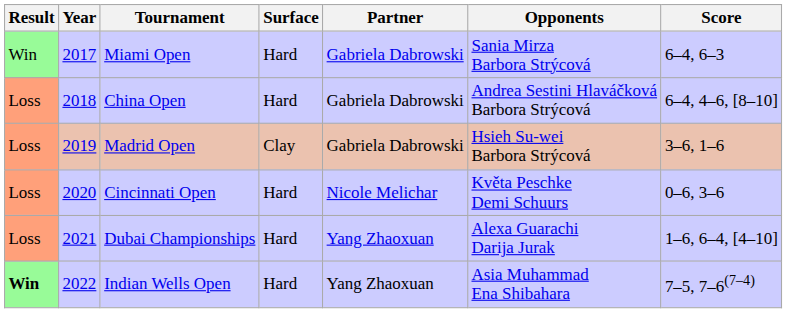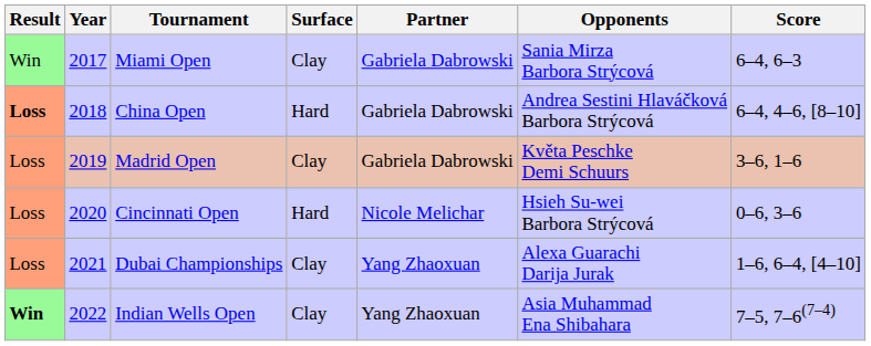Miami Open | Surface: Hard -> Clay
China Open | Result: normal -> bold
Madrid Open | Opponents: Hsieh Su-wei Barbora Strýcová -> Květa Peschke Demi Schuurs
Cincinnati Open | Opponents: Květa Peschke Demi Schuurs -> Hsieh Su-wei Barbora Strýcová
Dubai Championships | Surface: Hard -> Clay
Indian Wells Open | Surface: Hard -> Clay
